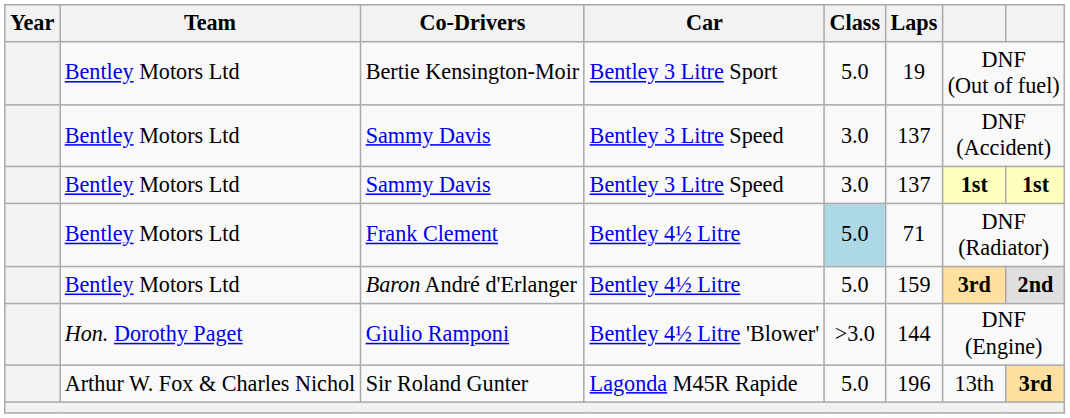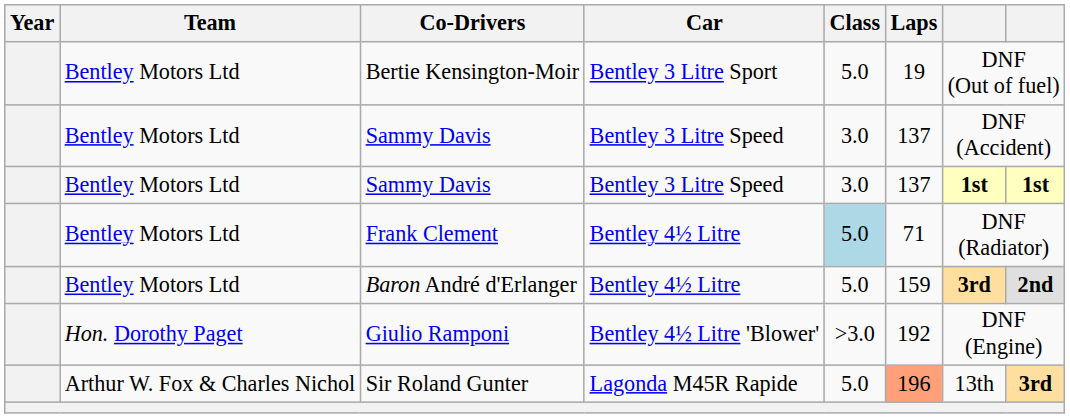Giulio Ramponi | Laps: 144 -> 192
Sir Roland Gunter | Laps: no background -> lightsalmon background
